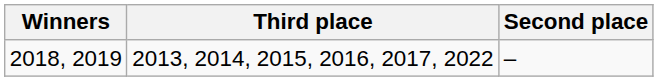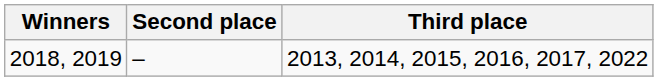columns swapped: Second place <-> Third place
